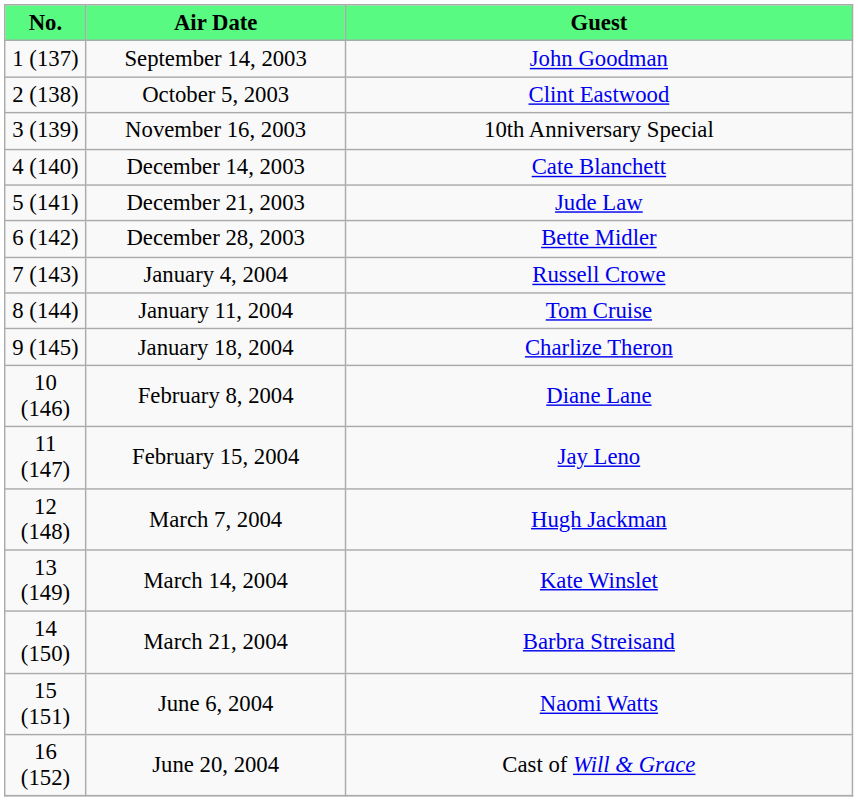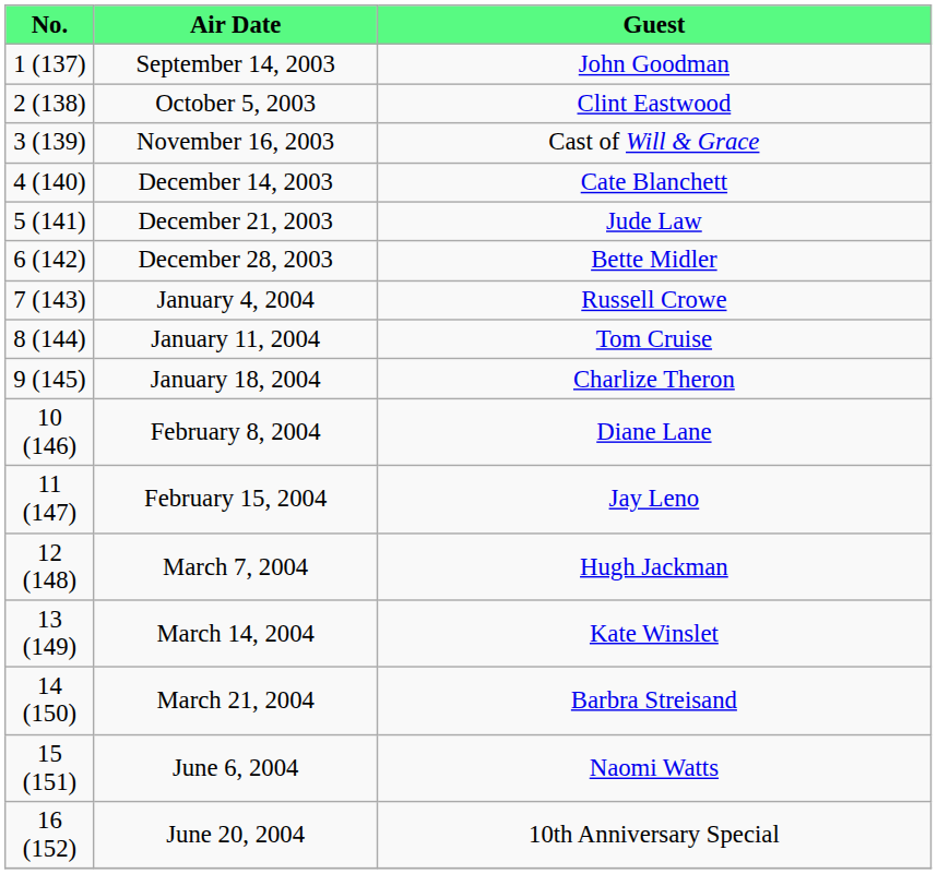November 16, 2003 | Guest: 10th Anniversary Special -> Cast of Will & Grace
June 20, 2004 | Guest: Cast of Will & Grace -> 10th Anniversary Special
